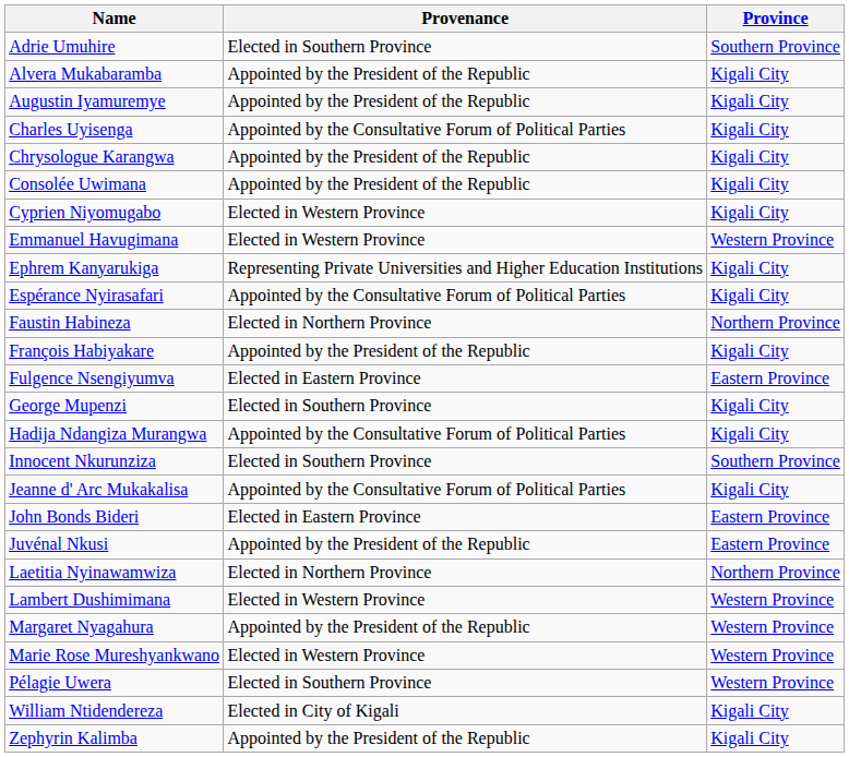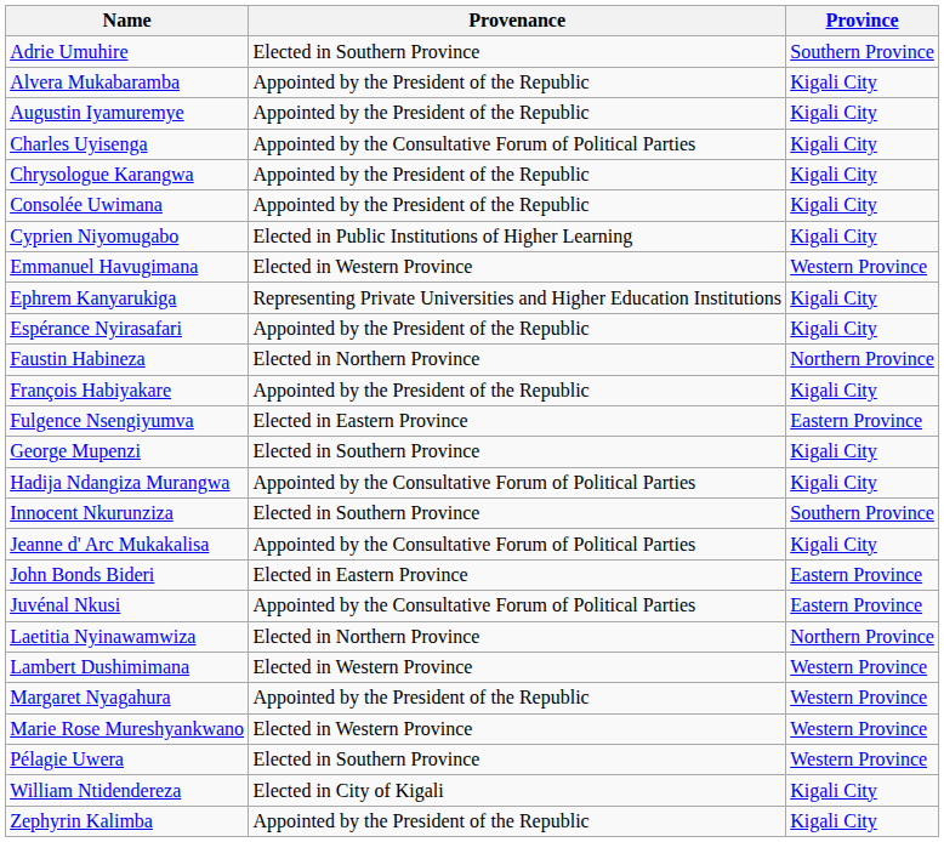Cyprien Niyomugabo | Provenance: Elected in Western Province -> Elected in Public Institutions of Higher Learning
Espérance Nyirasafari | Provenance: Appointed by the Consultative Forum of Political Parties -> Appointed by the President of the Republic
Juvénal Nkusi | Provenance: Appointed by the President of the Republic -> Appointed by the Consultative Forum of Political Parties
